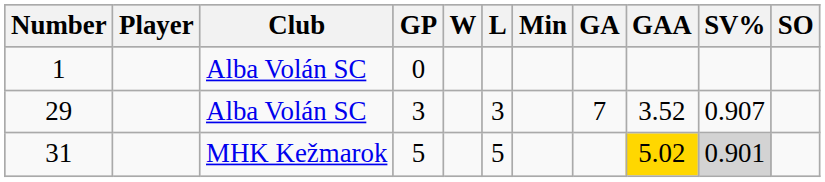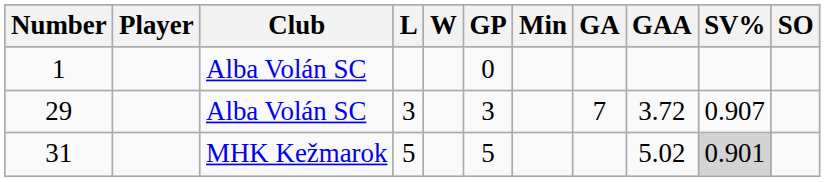columns swapped: GP <-> L
29 | GAA: 3.52 -> 3.72
31 | GAA: gold background -> no background
